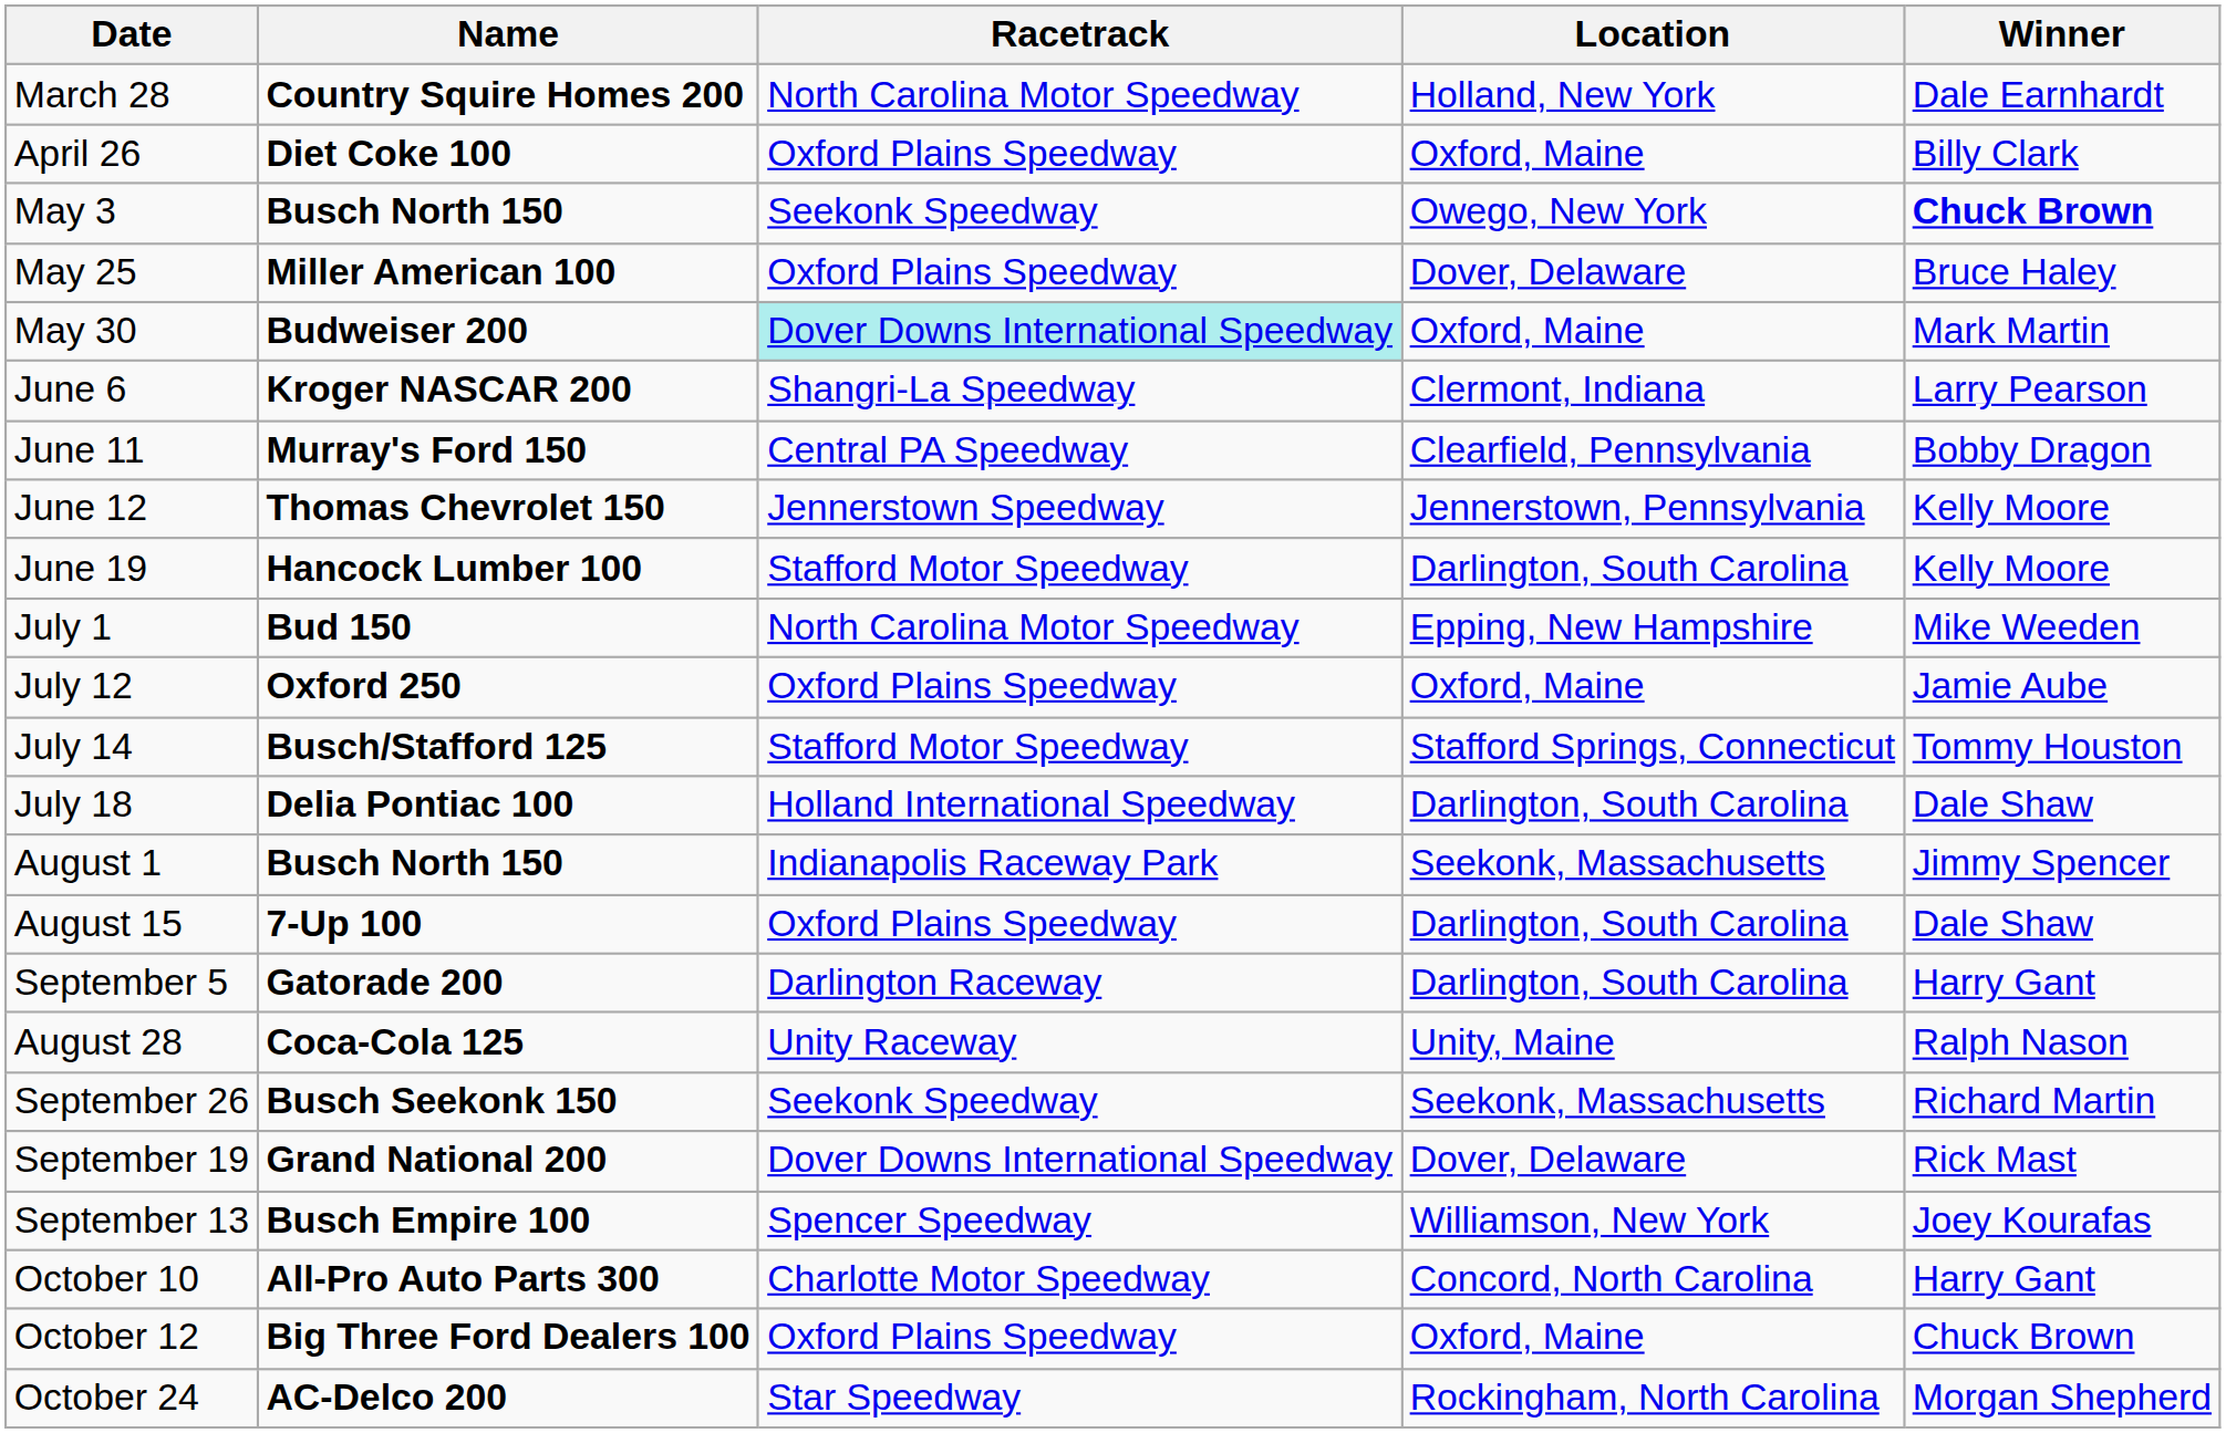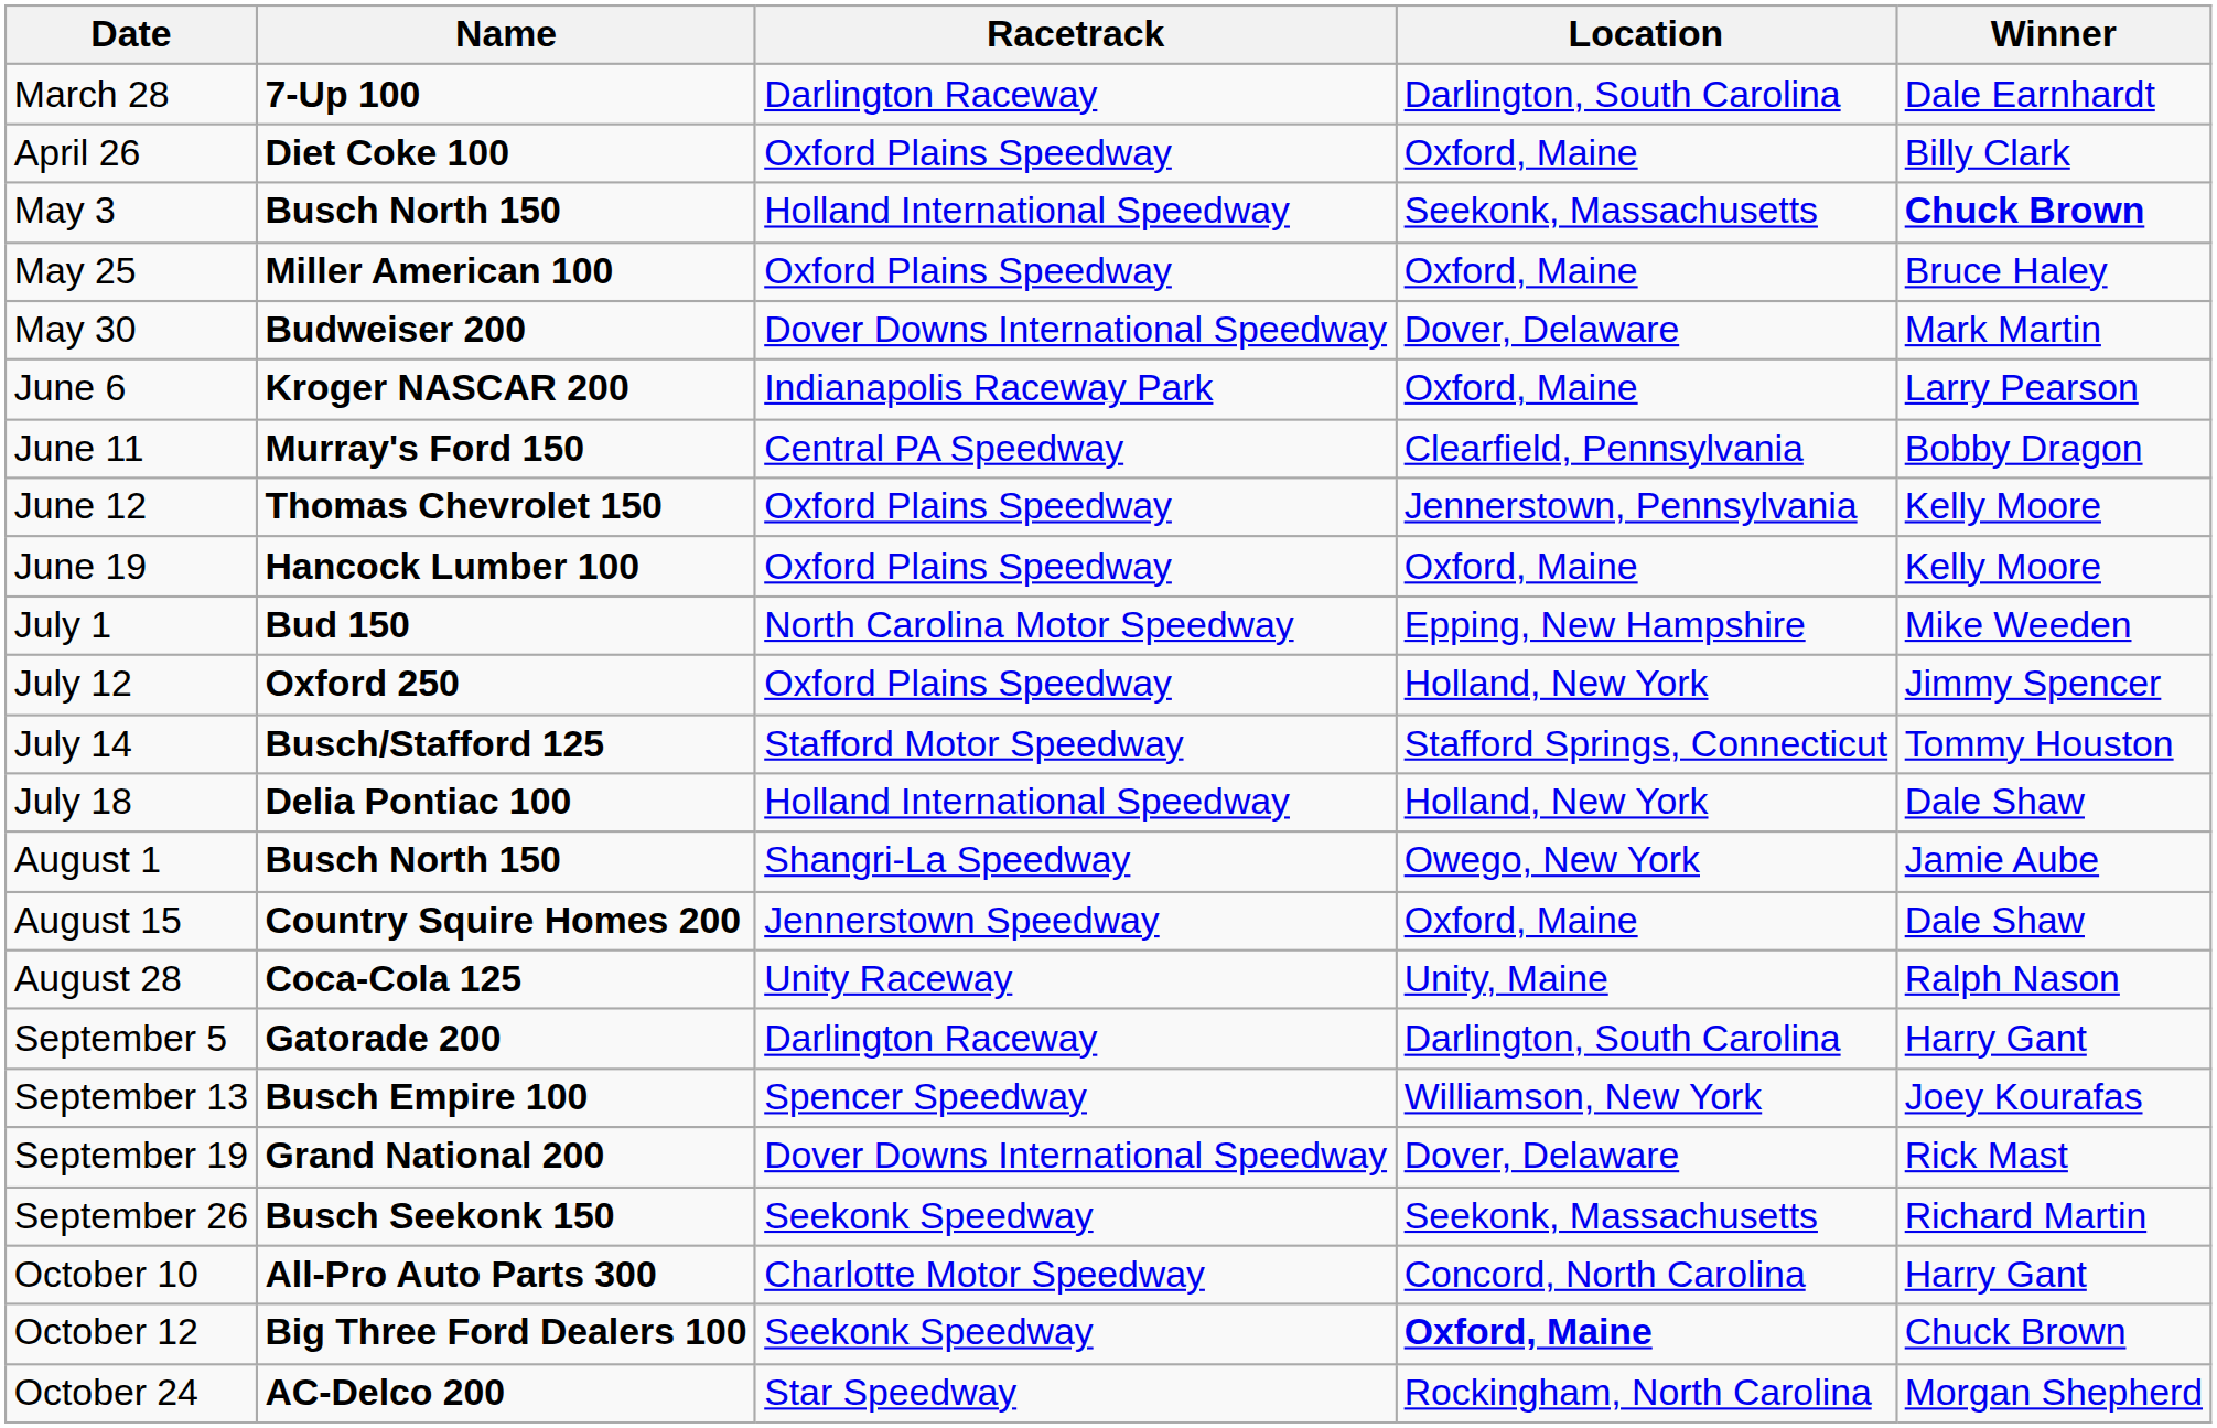March 28 | Name: Country Squire Homes 200 -> 7-Up 100
March 28 | Racetrack: North Carolina Motor Speedway -> Darlington Raceway
March 28 | Location: Holland, New York -> Darlington, South Carolina
May 3 | Racetrack: Seekonk Speedway -> Holland International Speedway
May 3 | Location: Owego, New York -> Seekonk, Massachusetts
May 25 | Location: Dover, Delaware -> Oxford, Maine
May 30 | Racetrack: paleturquoise background -> no background
May 30 | Location: Oxford, Maine -> Dover, Delaware
June 6 | Racetrack: Shangri-La Speedway -> Indianapolis Raceway Park
June 6 | Location: Clermont, Indiana -> Oxford, Maine
June 12 | Racetrack: Jennerstown Speedway -> Oxford Plains Speedway
June 19 | Racetrack: Stafford Motor Speedway -> Oxford Plains Speedway
June 19 | Location: Darlington, South Carolina -> Oxford, Maine
July 12 | Location: Oxford, Maine -> Holland, New York
July 12 | Winner: Jamie Aube -> Jimmy Spencer
July 18 | Location: Darlington, South Carolina -> Holland, New York
August 1 | Racetrack: Indianapolis Raceway Park -> Shangri-La Speedway
August 1 | Location: Seekonk, Massachusetts -> Owego, New York
August 1 | Winner: Jimmy Spencer -> Jamie Aube
August 15 | Name: 7-Up 100 -> Country Squire Homes 200
August 15 | Racetrack: Oxford Plains Speedway -> Jennerstown Speedway
August 15 | Location: Darlington, South Carolina -> Oxford, Maine
rows swapped: August 28 <-> September 5
rows swapped: September 13 <-> September 26
October 12 | Racetrack: Oxford Plains Speedway -> Seekonk Speedway
October 12 | Location: normal -> bold
